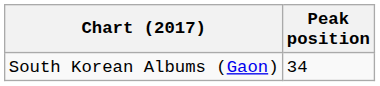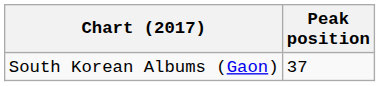South Korean Albums (Gaon) | Peak position: 34 -> 37
